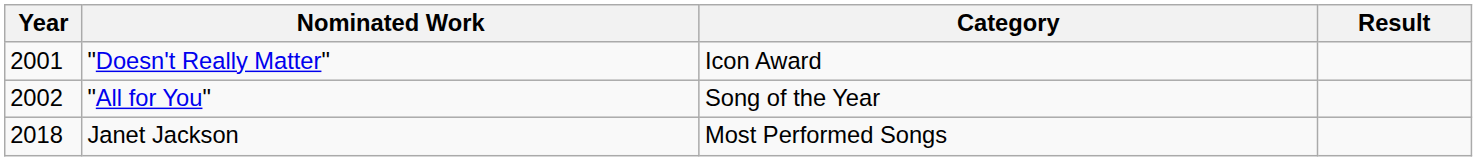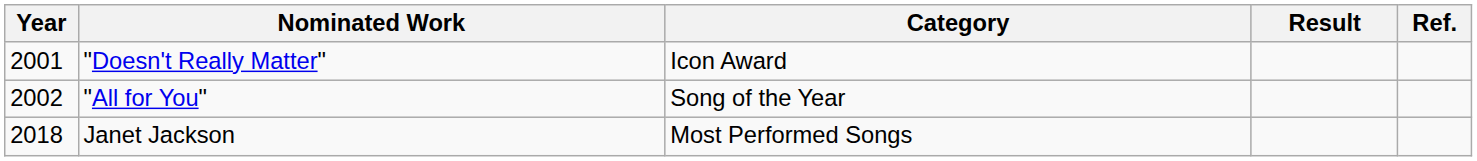+ column: Ref.
